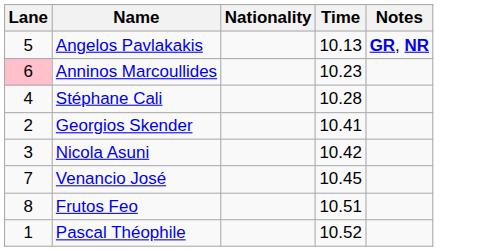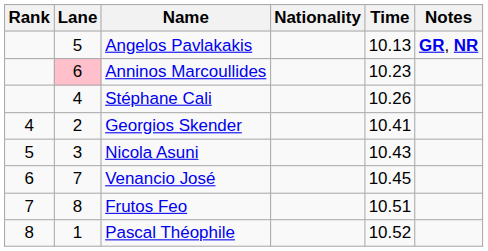+ column: Rank | 4 | 5 | 6 | 7 | 8
Stéphane Cali | Time: 10.28 -> 10.26
Nicola Asuni | Time: 10.42 -> 10.43
